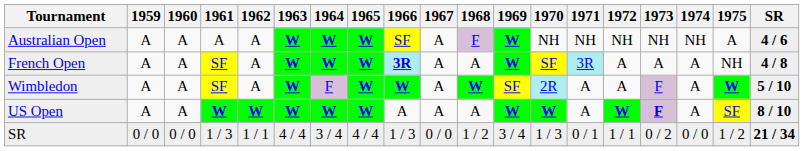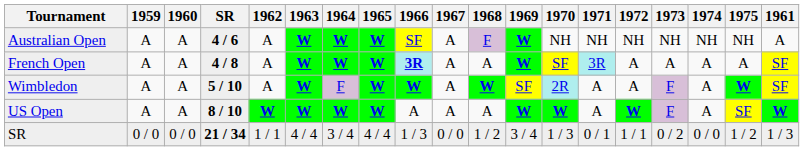columns swapped: 1961 <-> SR
Australian Open | 1975: A -> NH
French Open | 1975: NH -> A
US Open | 1973: bold -> normal
